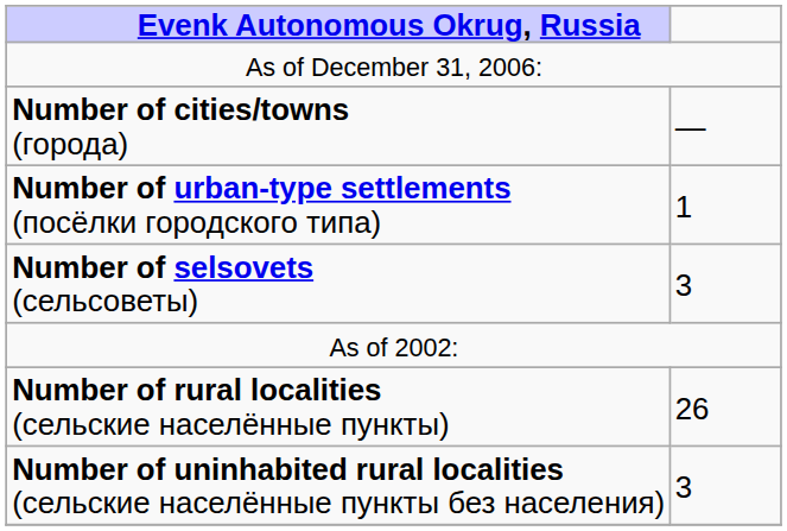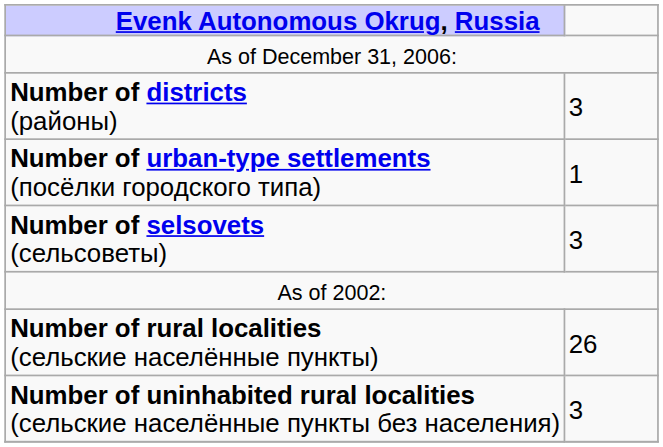+ row: Number of districts (районы) | 3
- row: Number of cities/towns (города) | —
